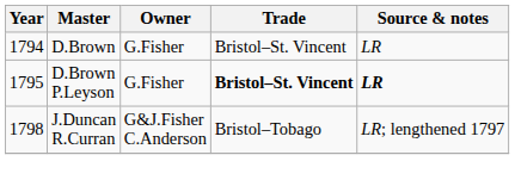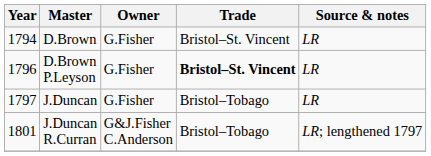D.Brown P.Leyson | Year: 1795 -> 1796
D.Brown P.Leyson | Source & notes: bold -> normal
+ row: 1797 | J.Duncan | G.Fisher | Bristol–Tobago | LR
J.Duncan R.Curran | Year: 1798 -> 1801
